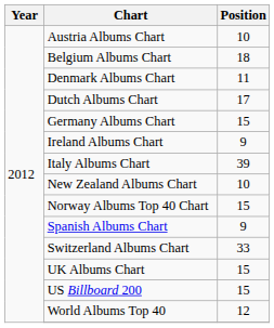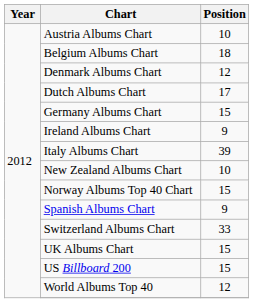Denmark Albums Chart | Position: 11 -> 12
